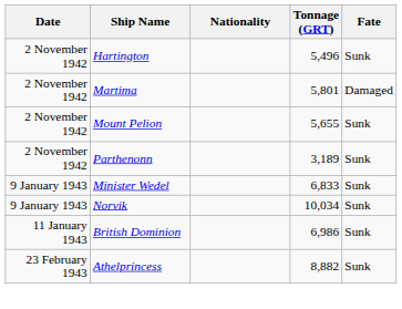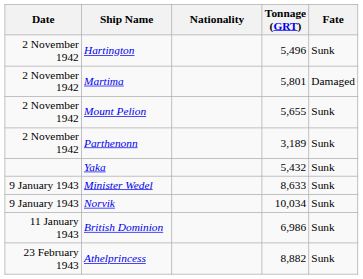+ row: Yaka | 5,432 | Sunk
Minister Wedel | Tonnage (GRT): 6,833 -> 8,633
